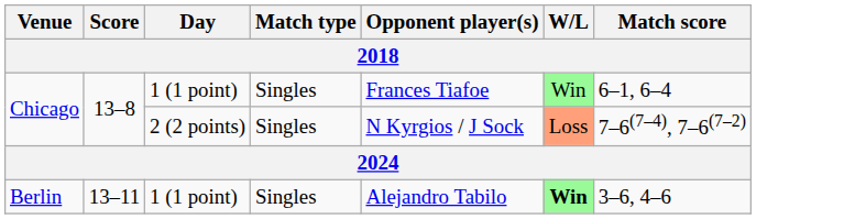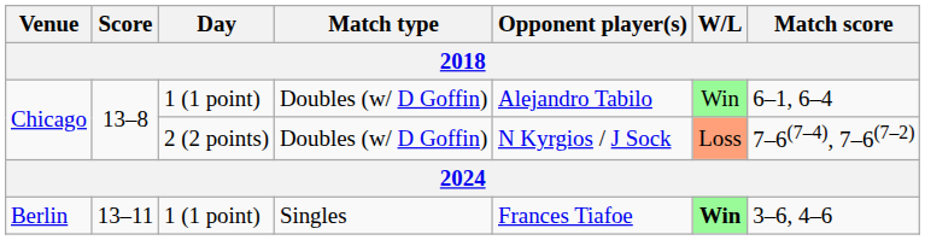Chicago / 1 (1 point) | Match type: Singles -> Doubles (w/ D Goffin)
Chicago / 1 (1 point) | Opponent player(s): Frances Tiafoe -> Alejandro Tabilo
Chicago / 2 (2 points) | Match type: Singles -> Doubles (w/ D Goffin)
Berlin | Opponent player(s): Alejandro Tabilo -> Frances Tiafoe
